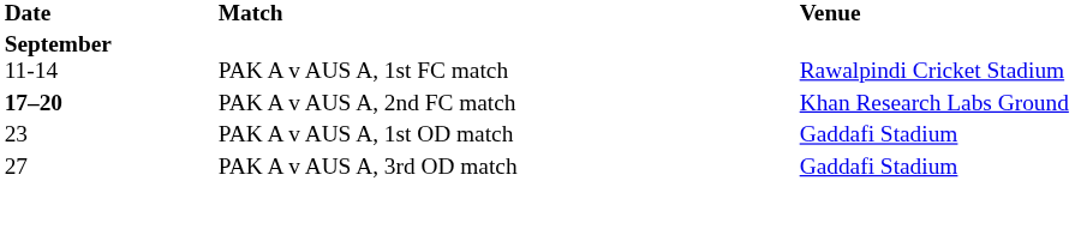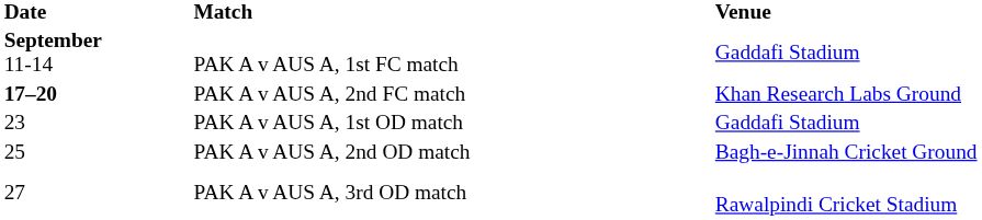PAK A v AUS A, 1st FC match | Venue: Rawalpindi Cricket Stadium -> Gaddafi Stadium
+ row: 25 | PAK A v AUS A, 2nd OD match | Bagh-e-Jinnah Cricket Ground
PAK A v AUS A, 3rd OD match | Venue: Gaddafi Stadium -> Rawalpindi Cricket Stadium
